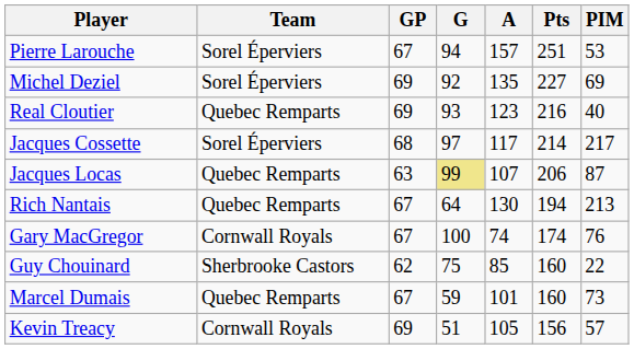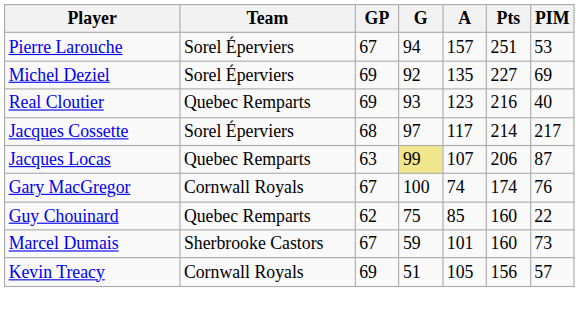- row: Rich Nantais | Quebec Remparts | 67 | 64 | 130 | 194 | 213
Guy Chouinard | Team: Sherbrooke Castors -> Quebec Remparts
Marcel Dumais | Team: Quebec Remparts -> Sherbrooke Castors
